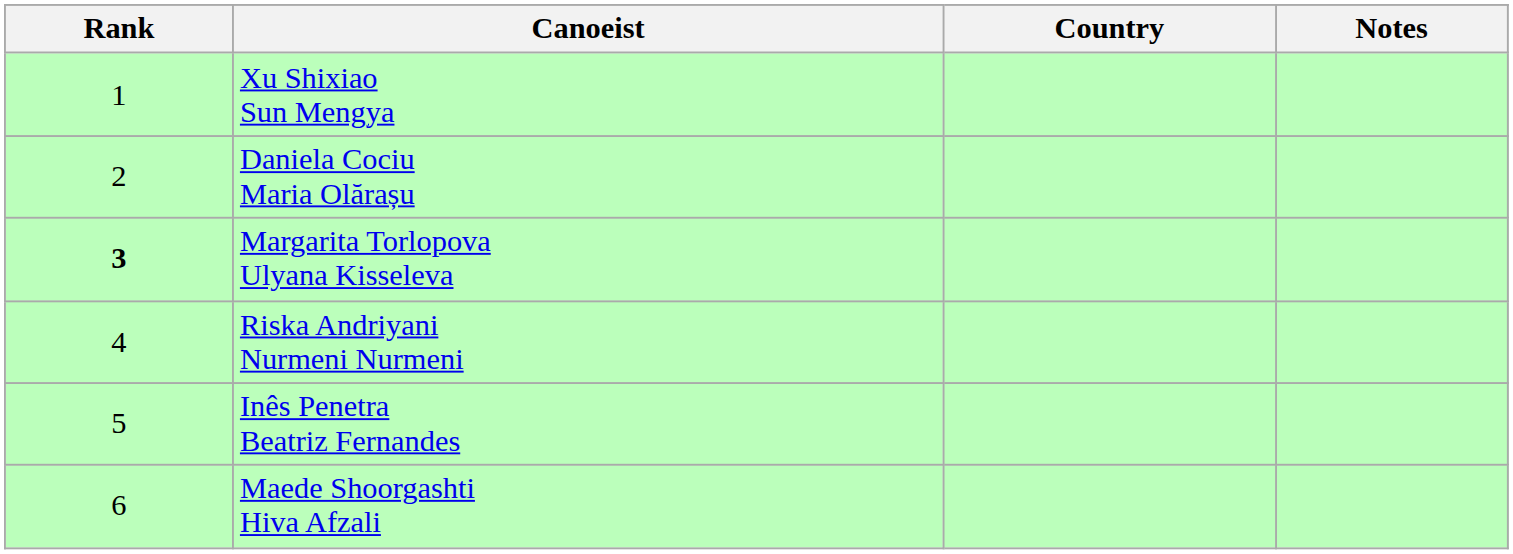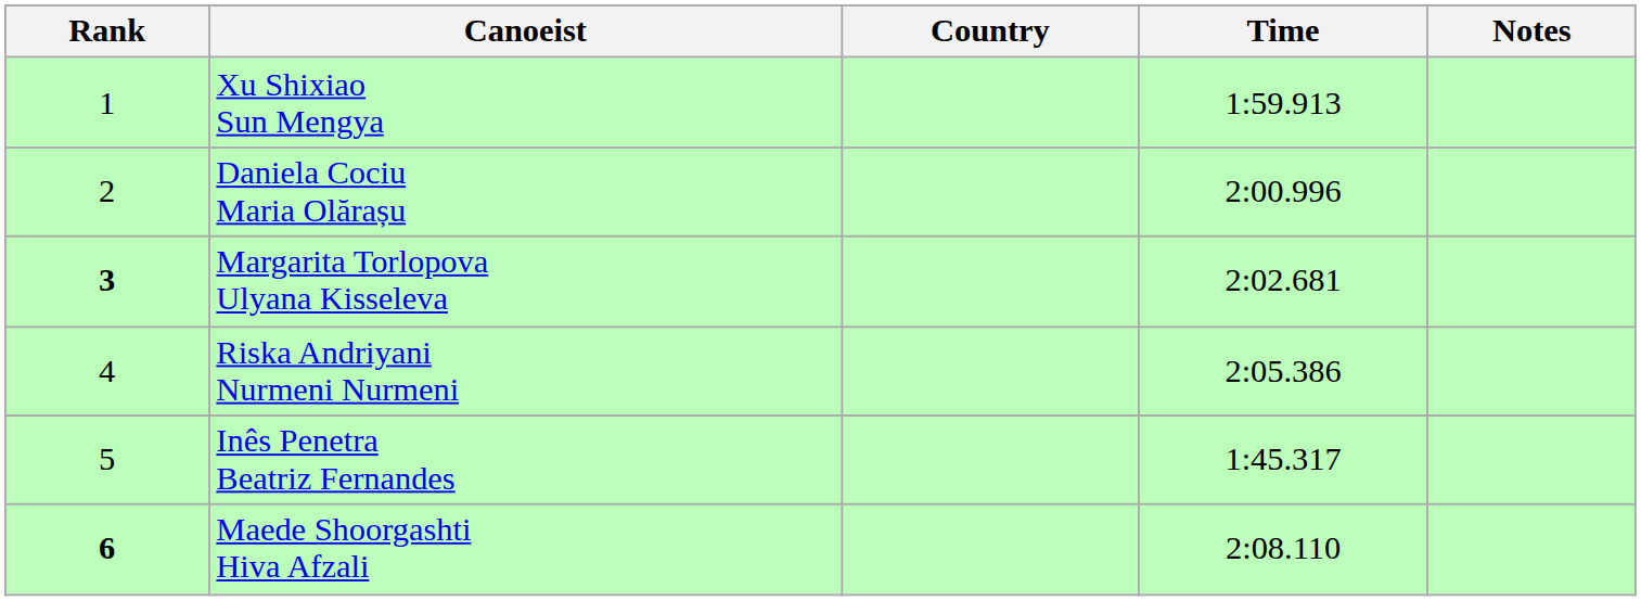+ column: Time | 1:59.913 | 2:00.996 | 2:02.681 | 2:05.386 | 1:45.317 | 2:08.110
Maede Shoorgashti Hiva Afzali | Rank: normal -> bold
